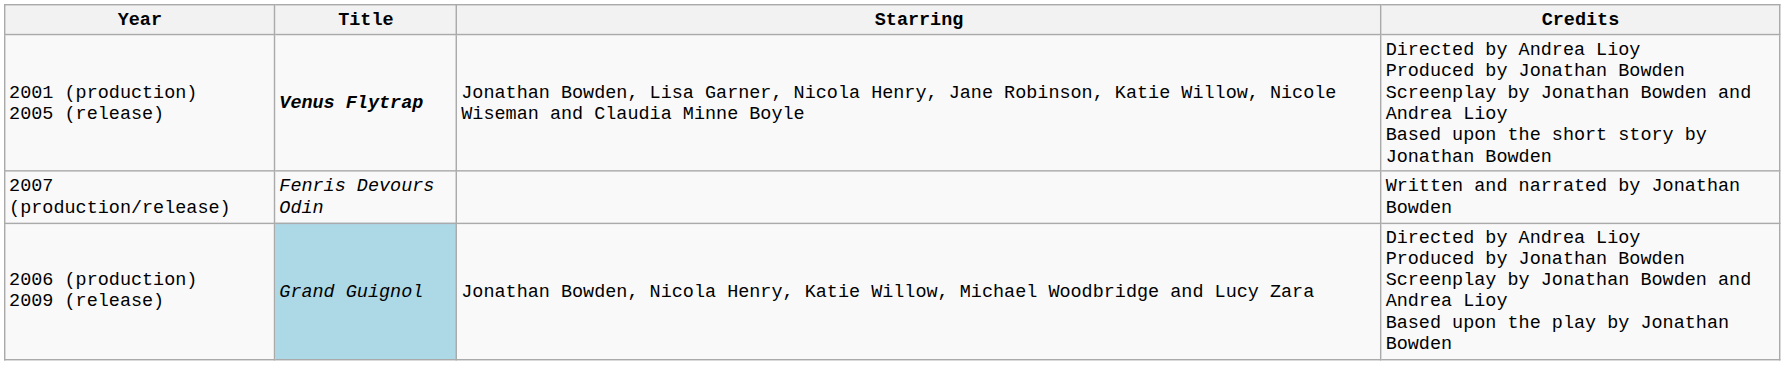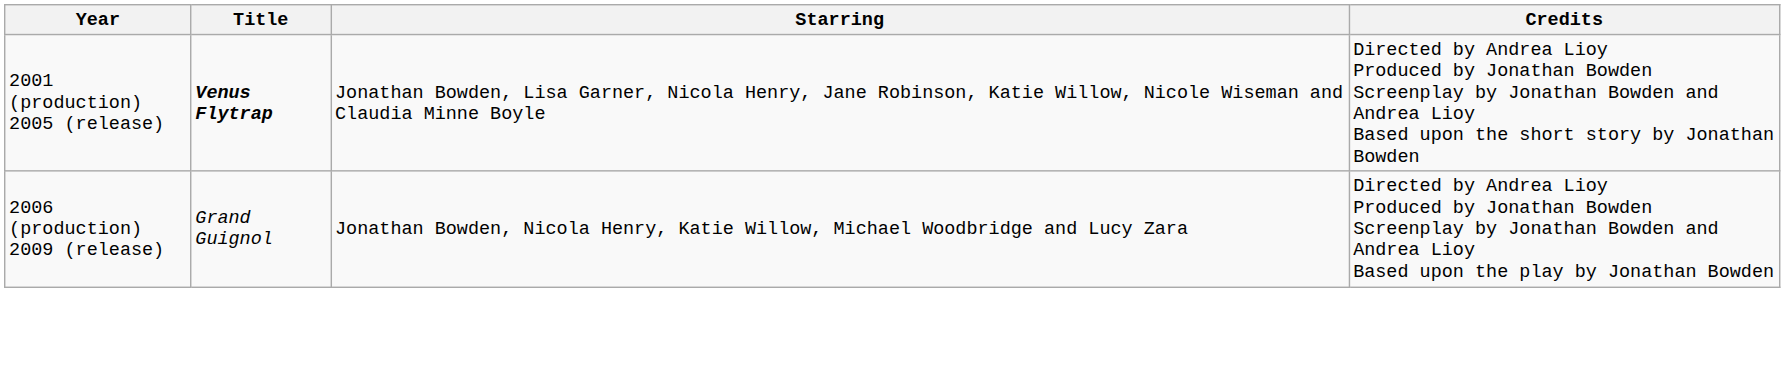- row: 2007 (production/release) | Fenris Devours Odin | Written and narrated by Jonathan Bowden
2006 (production) 2009 (release) | Title: lightblue background -> no background
